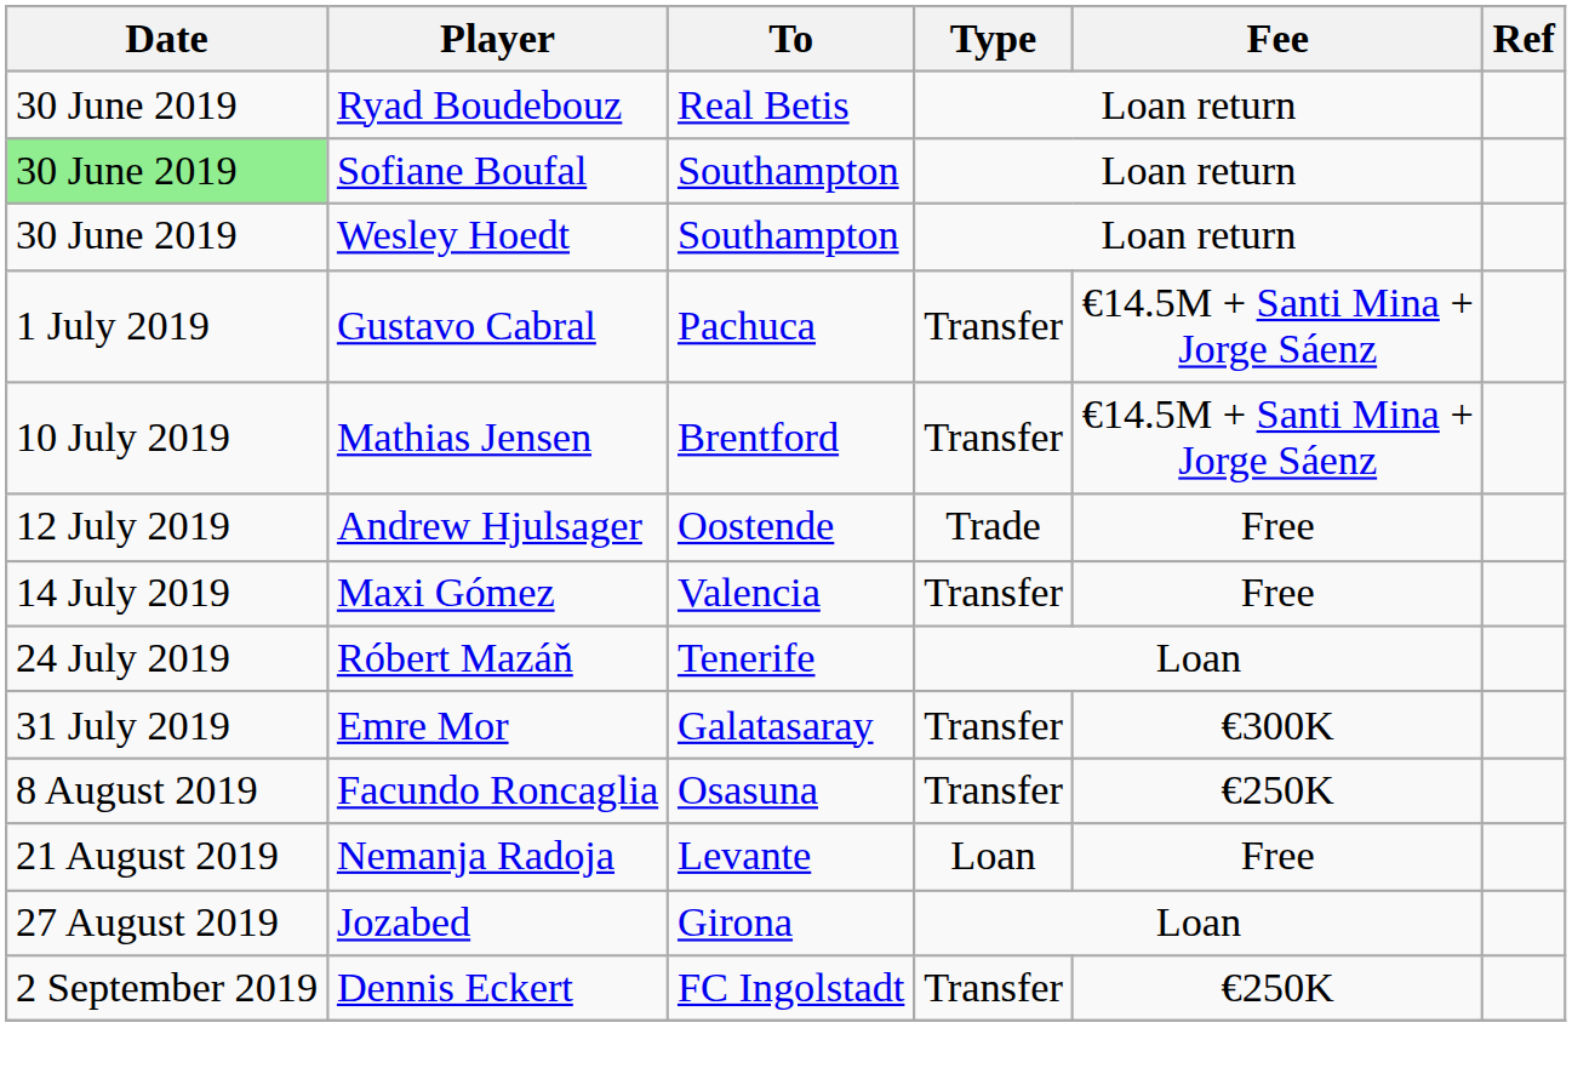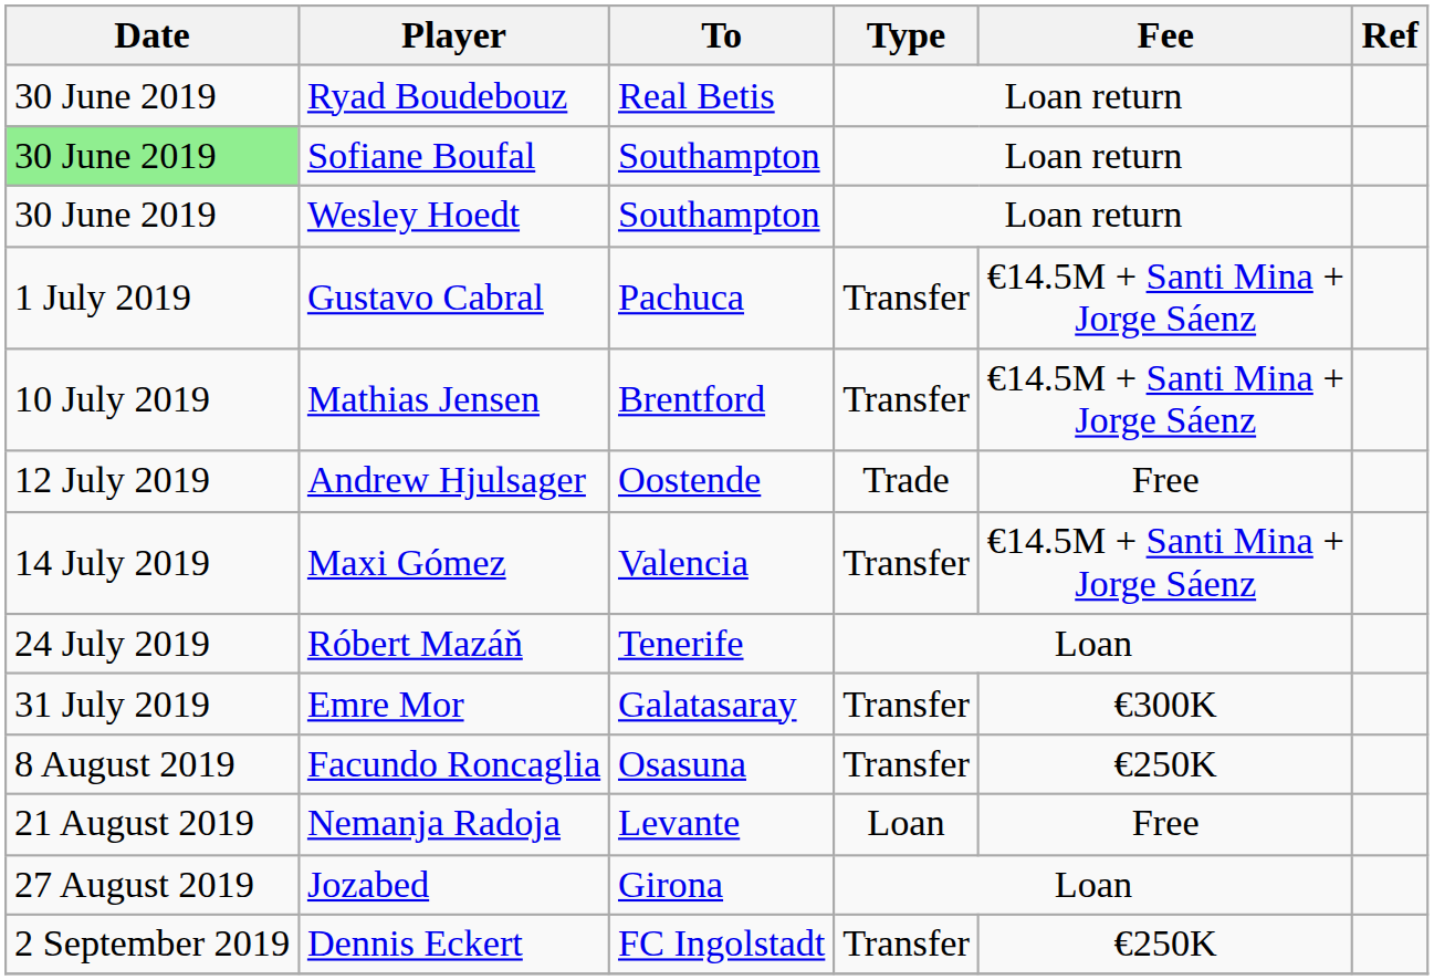Maxi Gómez | Fee: Free -> €14.5M + Santi Mina + Jorge Sáenz
